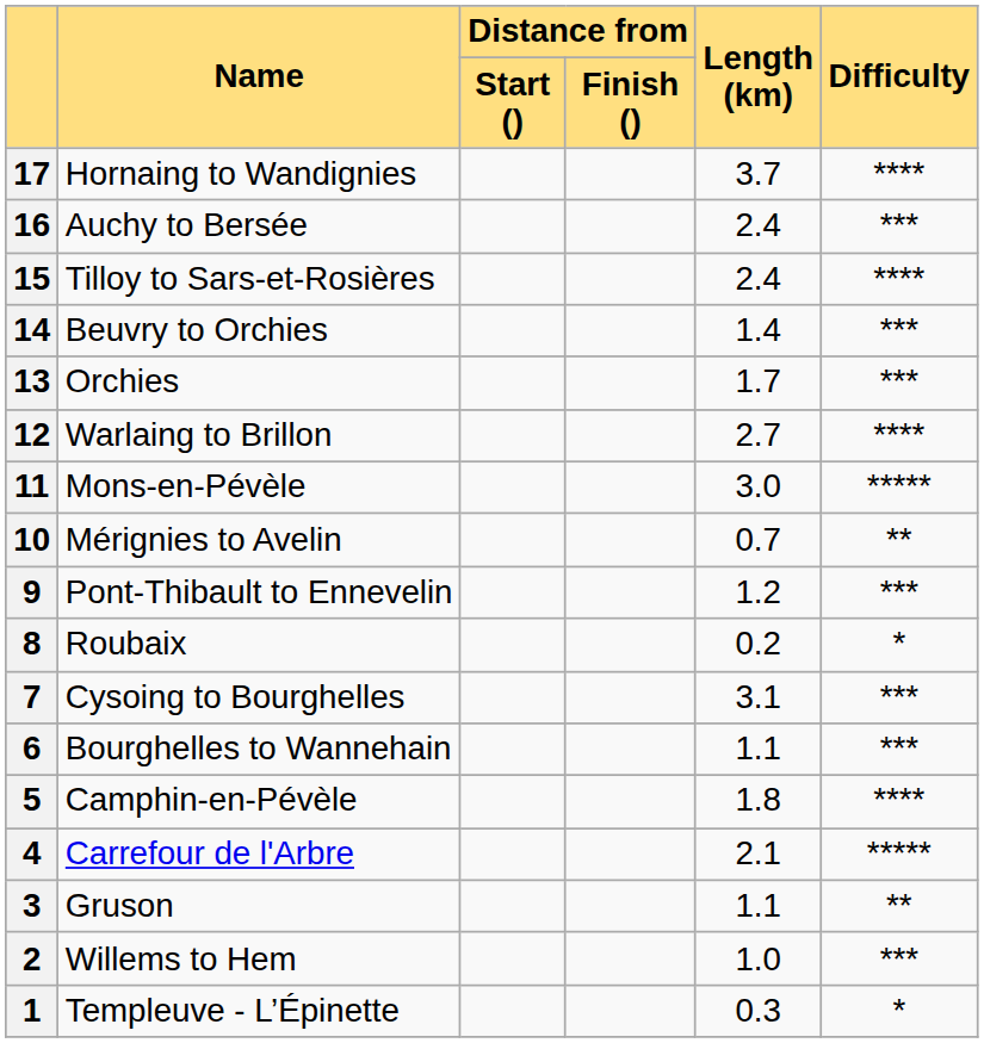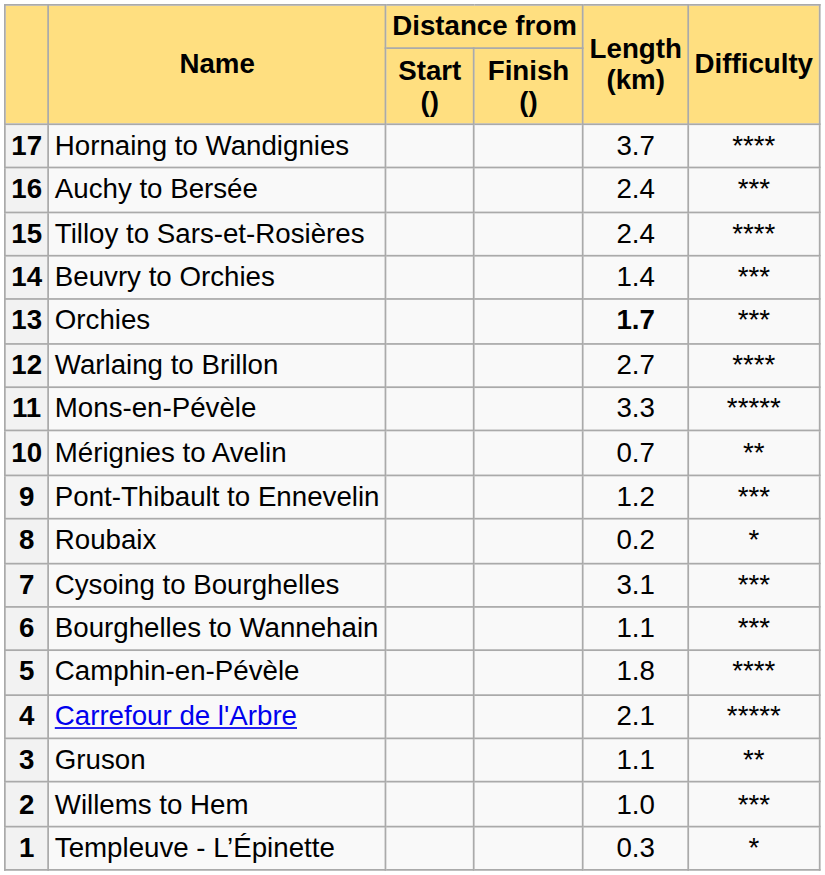13 | Length (km): normal -> bold
11 | Length (km): 3.0 -> 3.3
